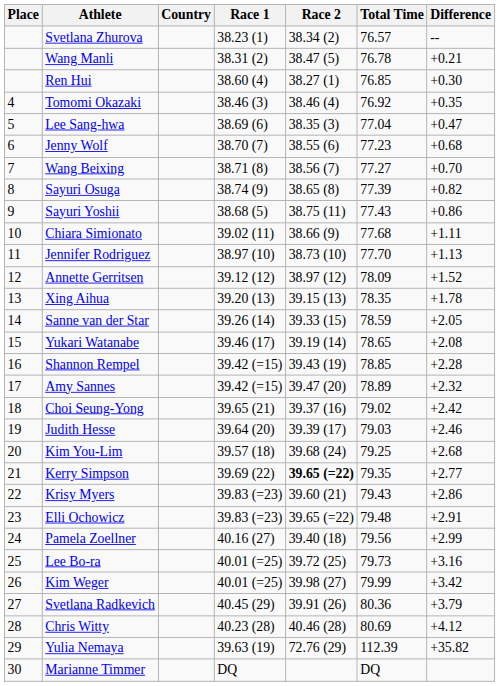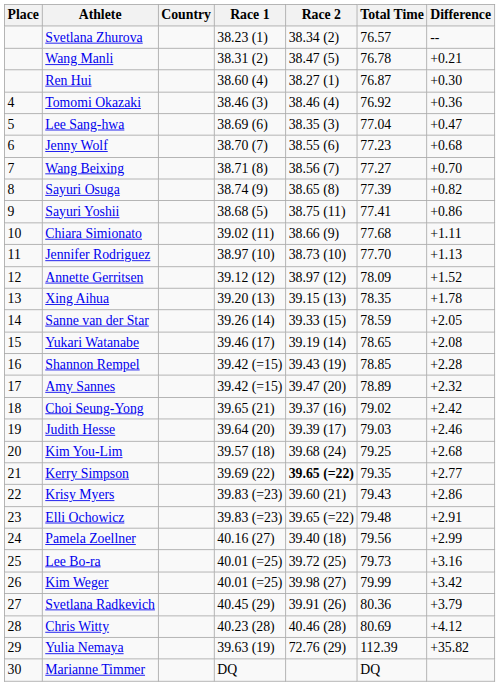Ren Hui | Total Time: 76.85 -> 76.87
Tomomi Okazaki | Difference: +0.35 -> +0.36
Sayuri Yoshii | Total Time: 77.43 -> 77.41
